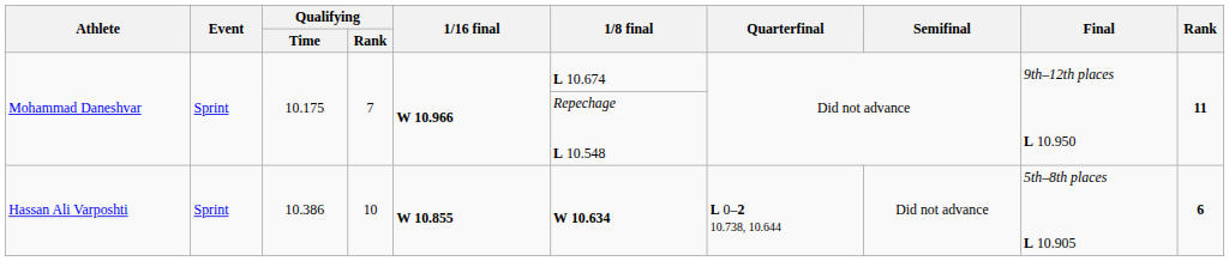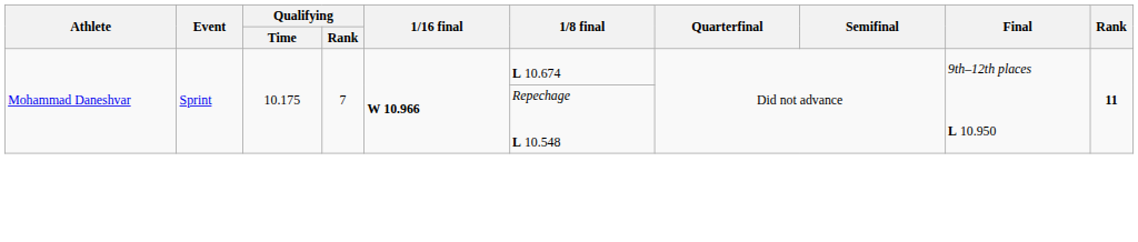- row: Hassan Ali Varposhti | Sprint | 10.386 | 10 | W 10.855 | W 10.634 | L 0–2 10.738, 10.644 | Did not advance | 5th–8th places L 10.905 | 6
